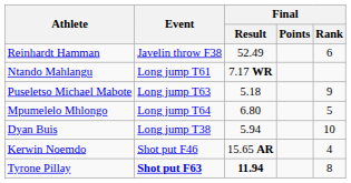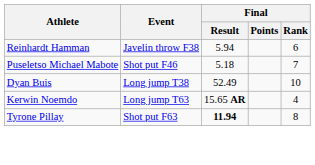Reinhardt Hamman | Final / Result: 52.49 -> 5.94
- row: Ntando Mahlangu | Long jump T61 | 7.17 WR
Puseletso Michael Mabote | Event: Long jump T63 -> Shot put F46
Puseletso Michael Mabote | Final / Rank: 9 -> 7
- row: Mpumelelo Mhlongo | Long jump T64 | 6.80 | 5
Dyan Buis | Final / Result: 5.94 -> 52.49
Kerwin Noemdo | Event: Shot put F46 -> Long jump T63
Tyrone Pillay | Event: bold -> normal
